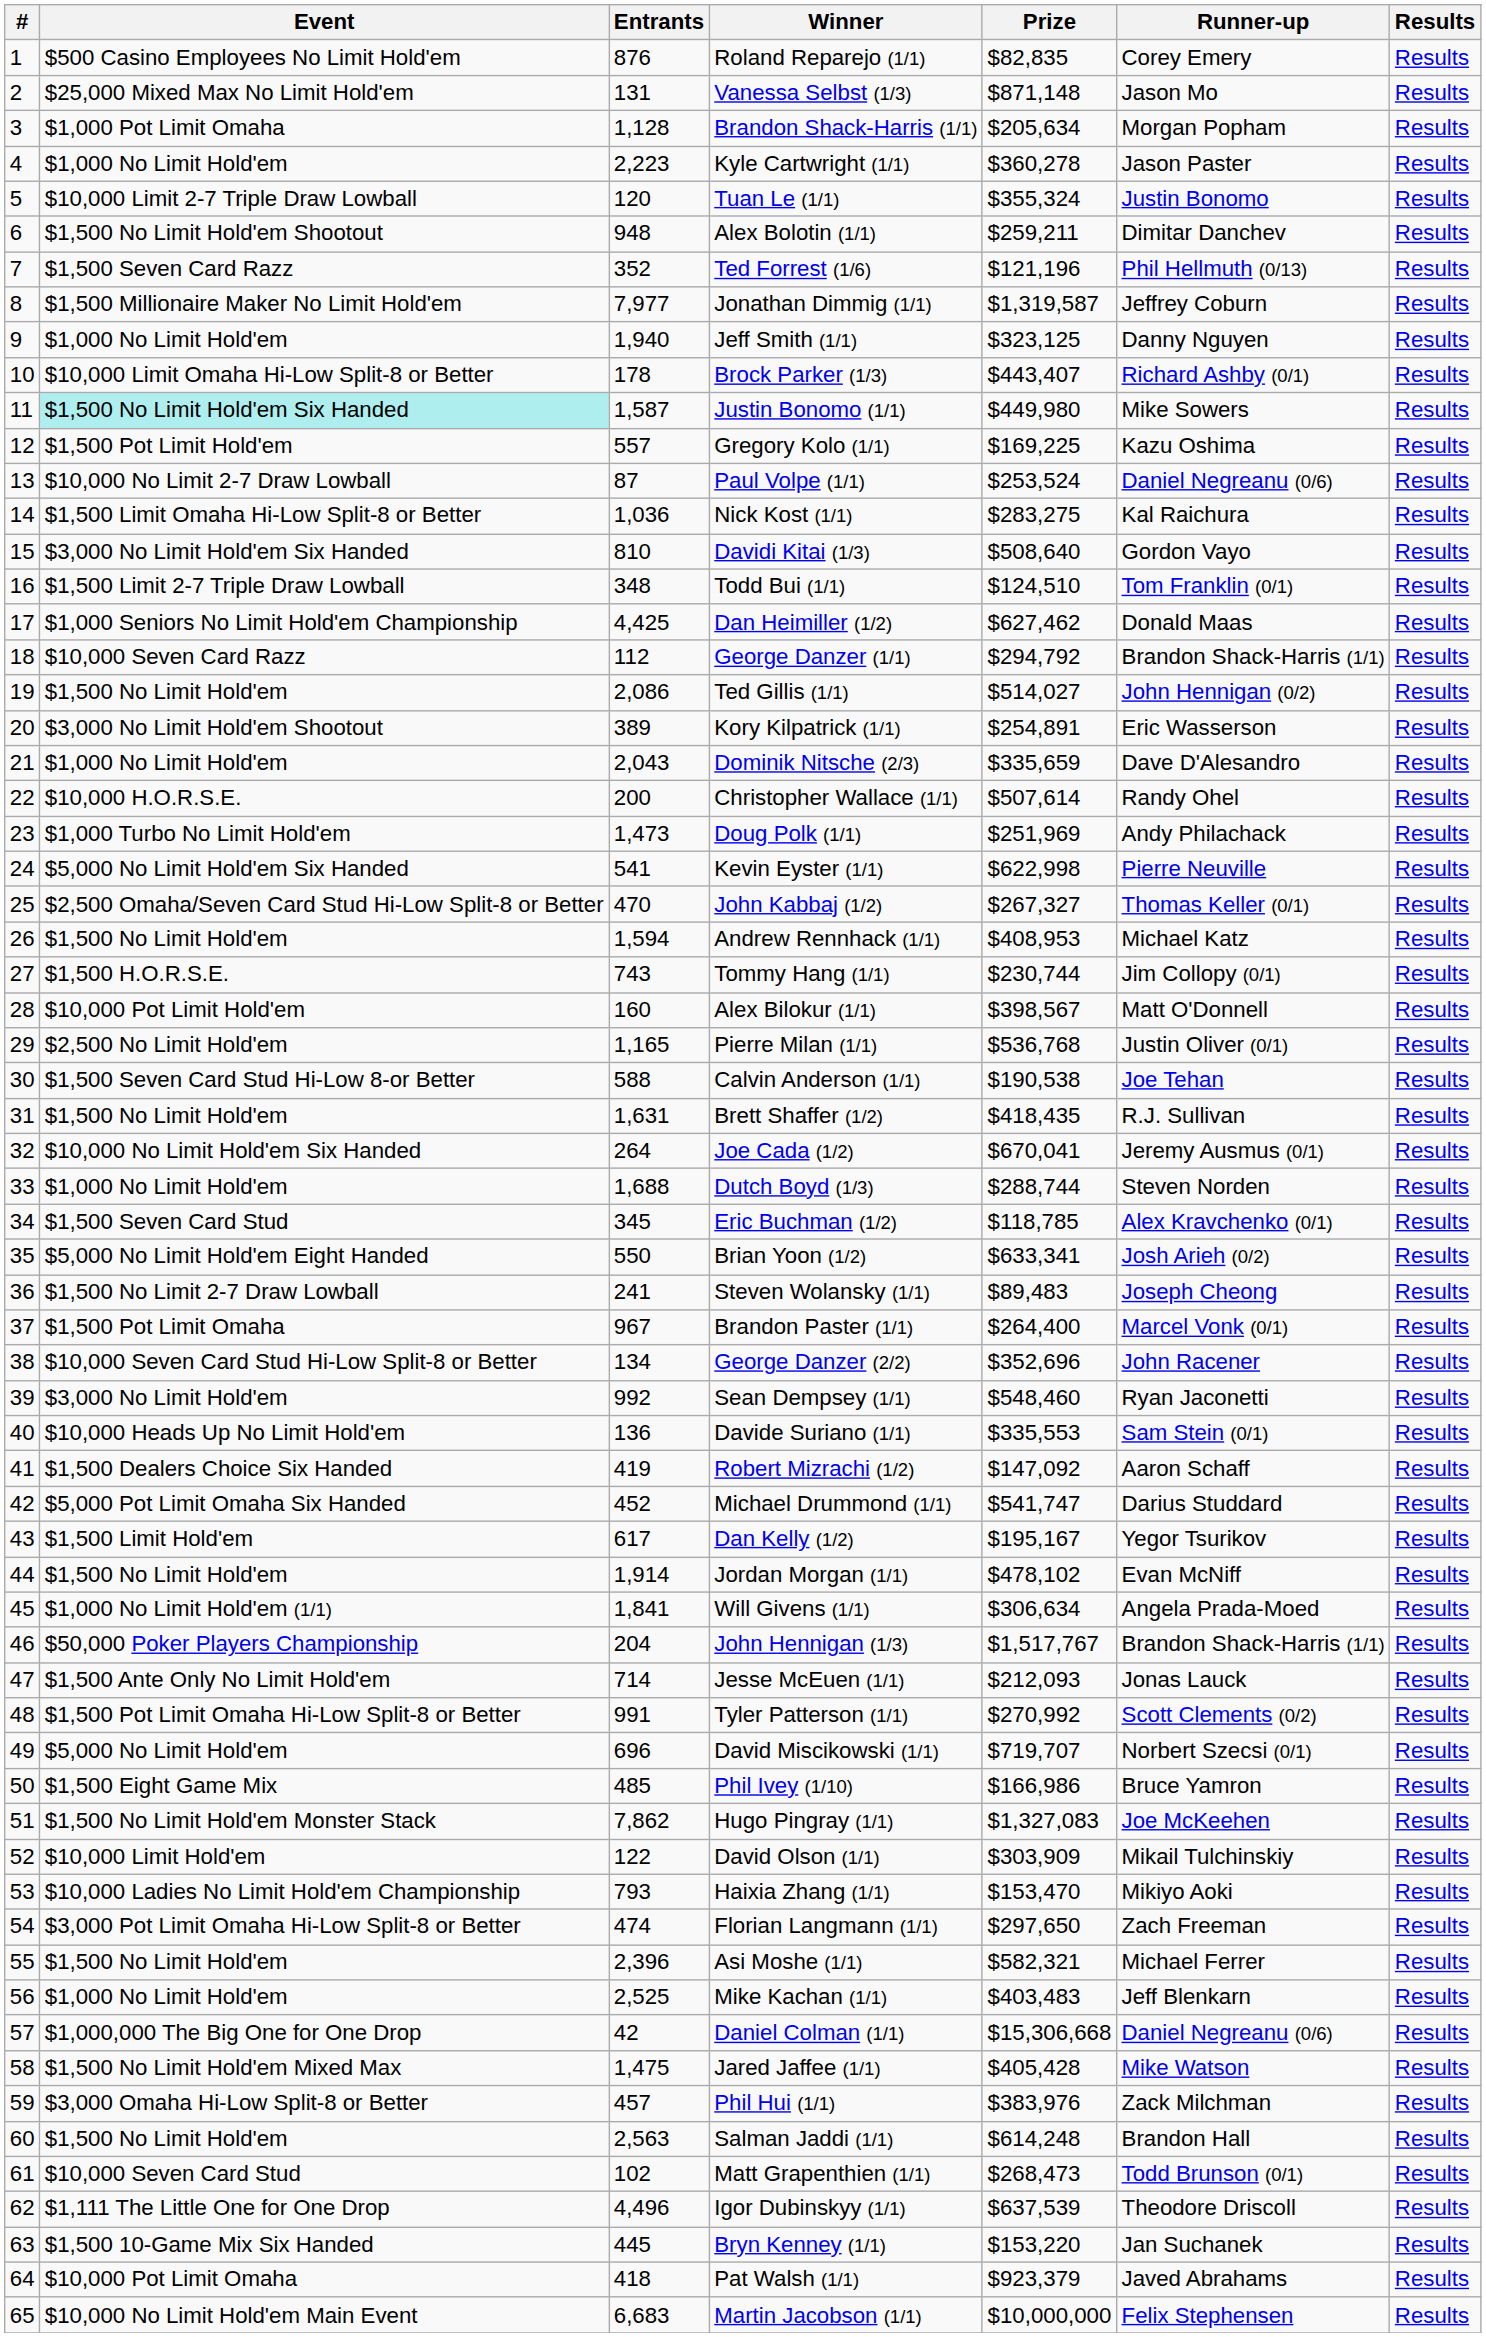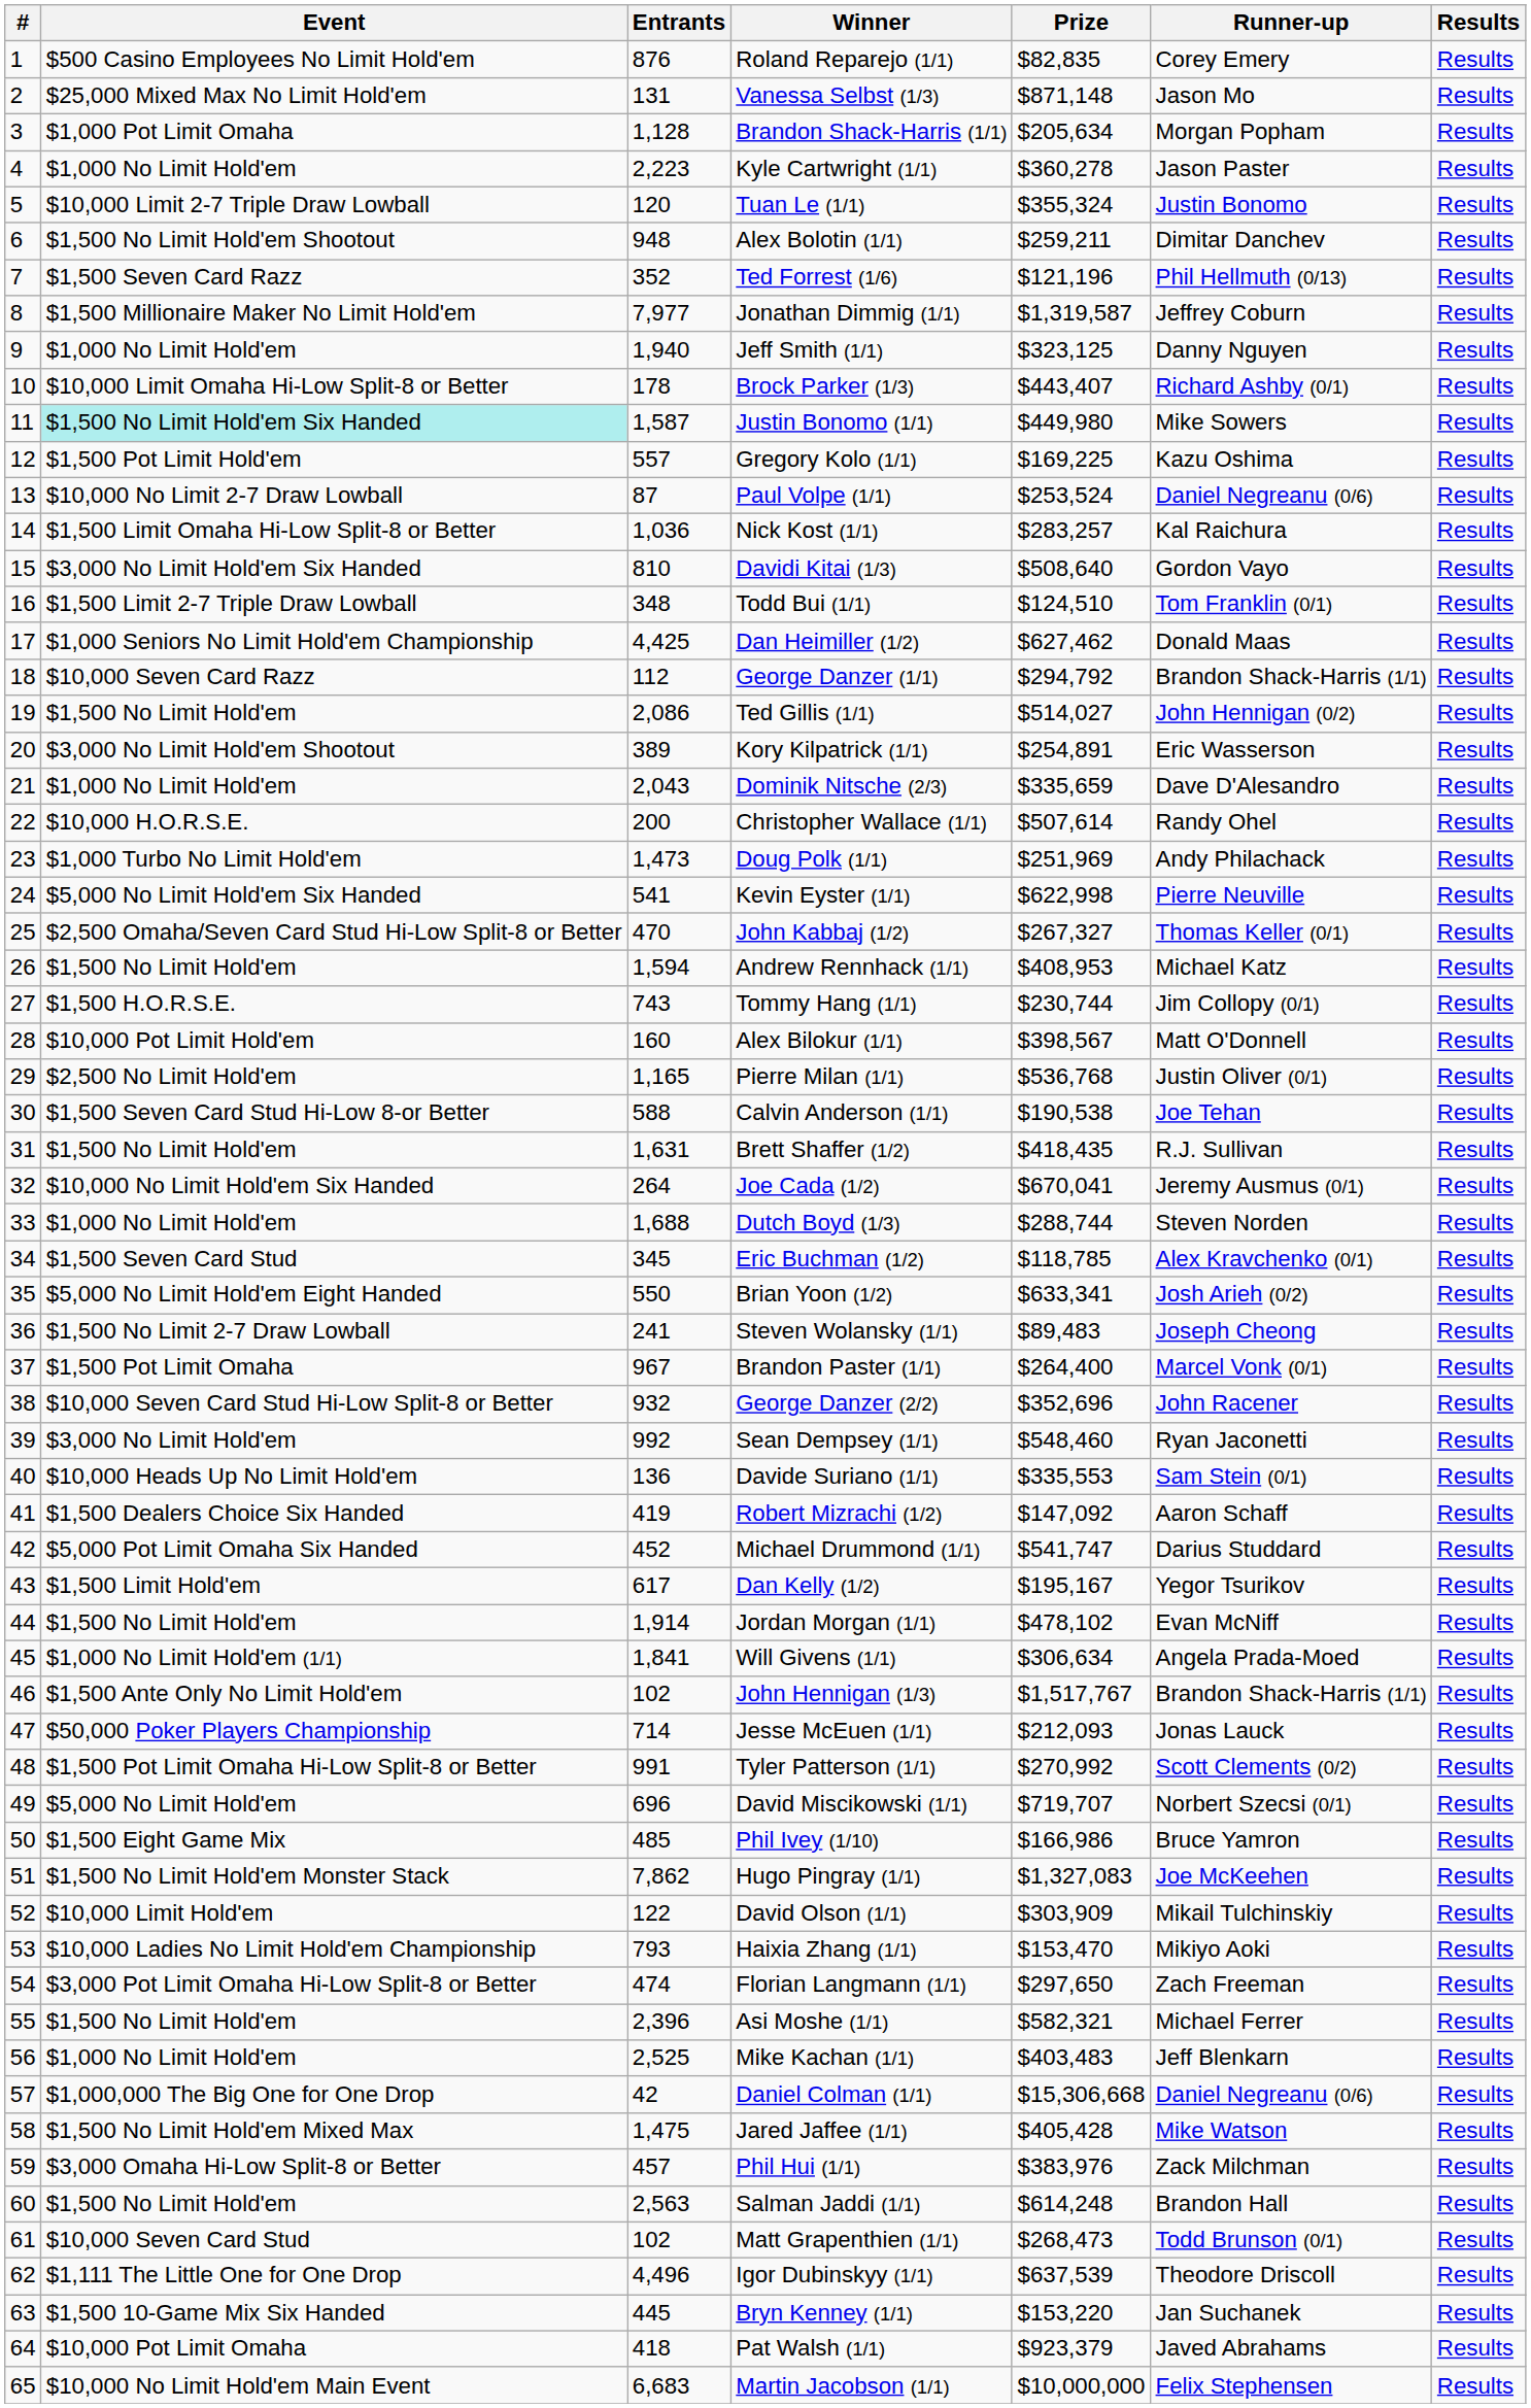Nick Kost (1/1) | Prize: $283,275 -> $283,257
George Danzer (2/2) | Entrants: 134 -> 932
John Hennigan (1/3) | Event: $50,000 Poker Players Championship -> $1,500 Ante Only No Limit Hold'em
John Hennigan (1/3) | Entrants: 204 -> 102
Jesse McEuen (1/1) | Event: $1,500 Ante Only No Limit Hold'em -> $50,000 Poker Players Championship
